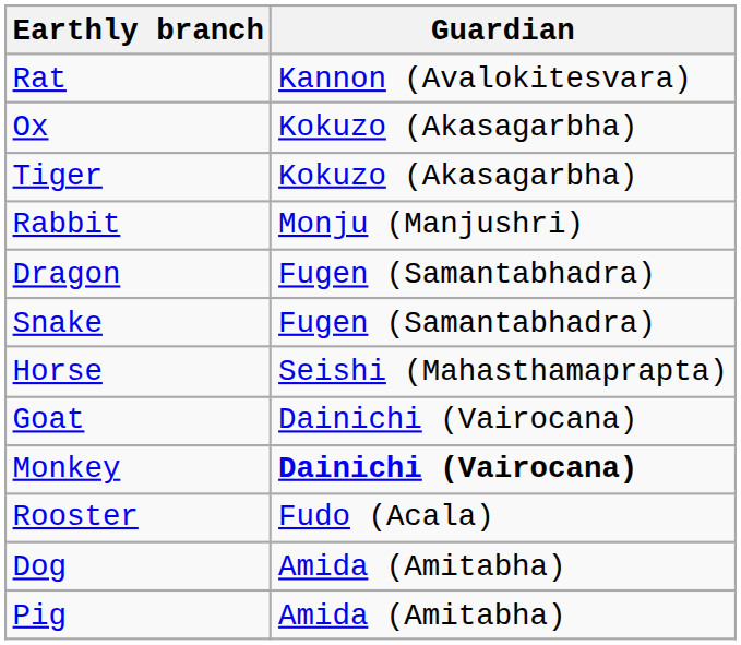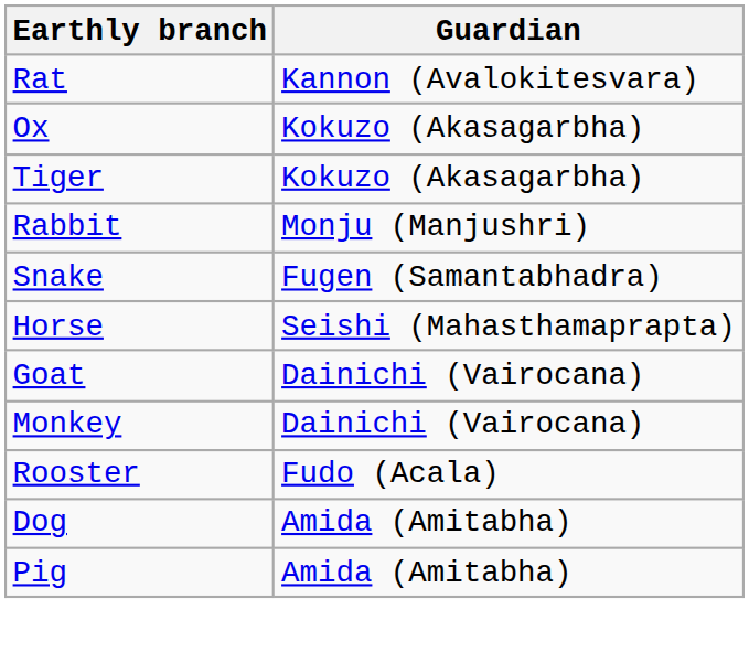- row: Dragon | Fugen (Samantabhadra)
Monkey | Guardian: bold -> normal
